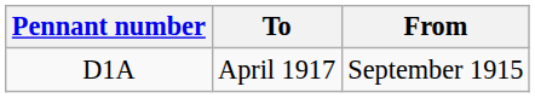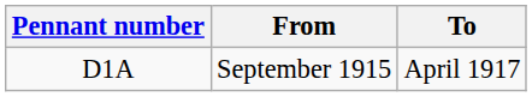columns swapped: From <-> To
